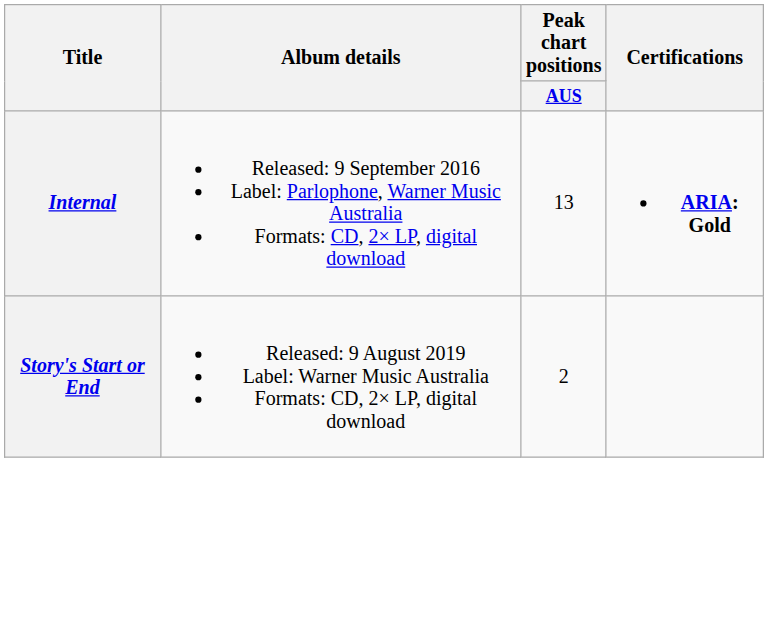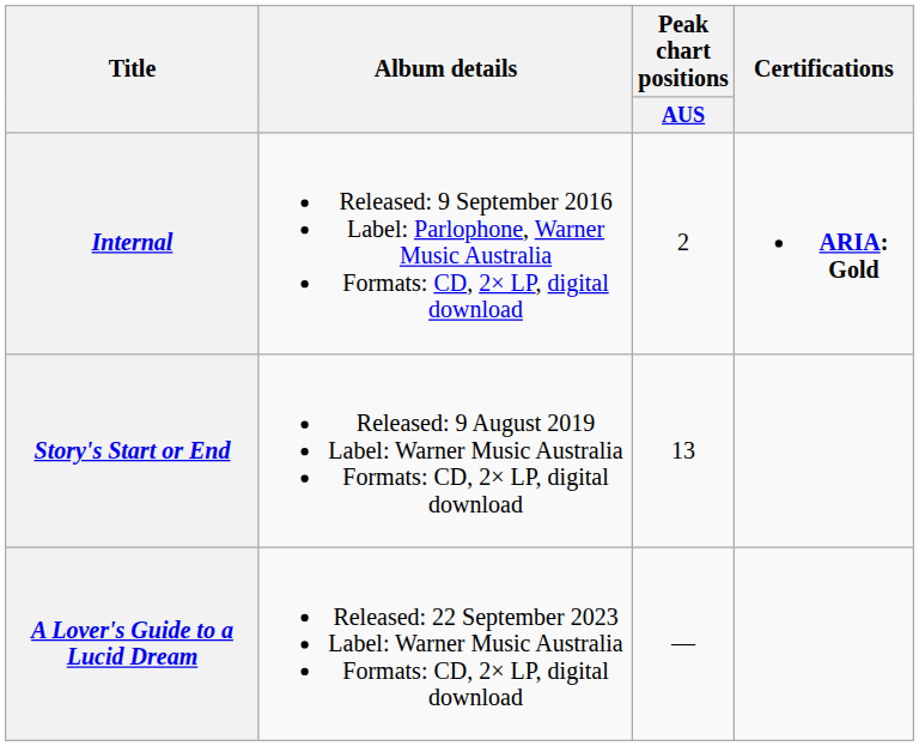Internal | Peak chart positions / AUS: 13 -> 2
Story's Start or End | Peak chart positions / AUS: 2 -> 13
+ row: A Lover's Guide to a Lucid Dream | Released: 22 September 2023 Label: Warner Music Australia Formats: CD, 2× LP, digital download | —
